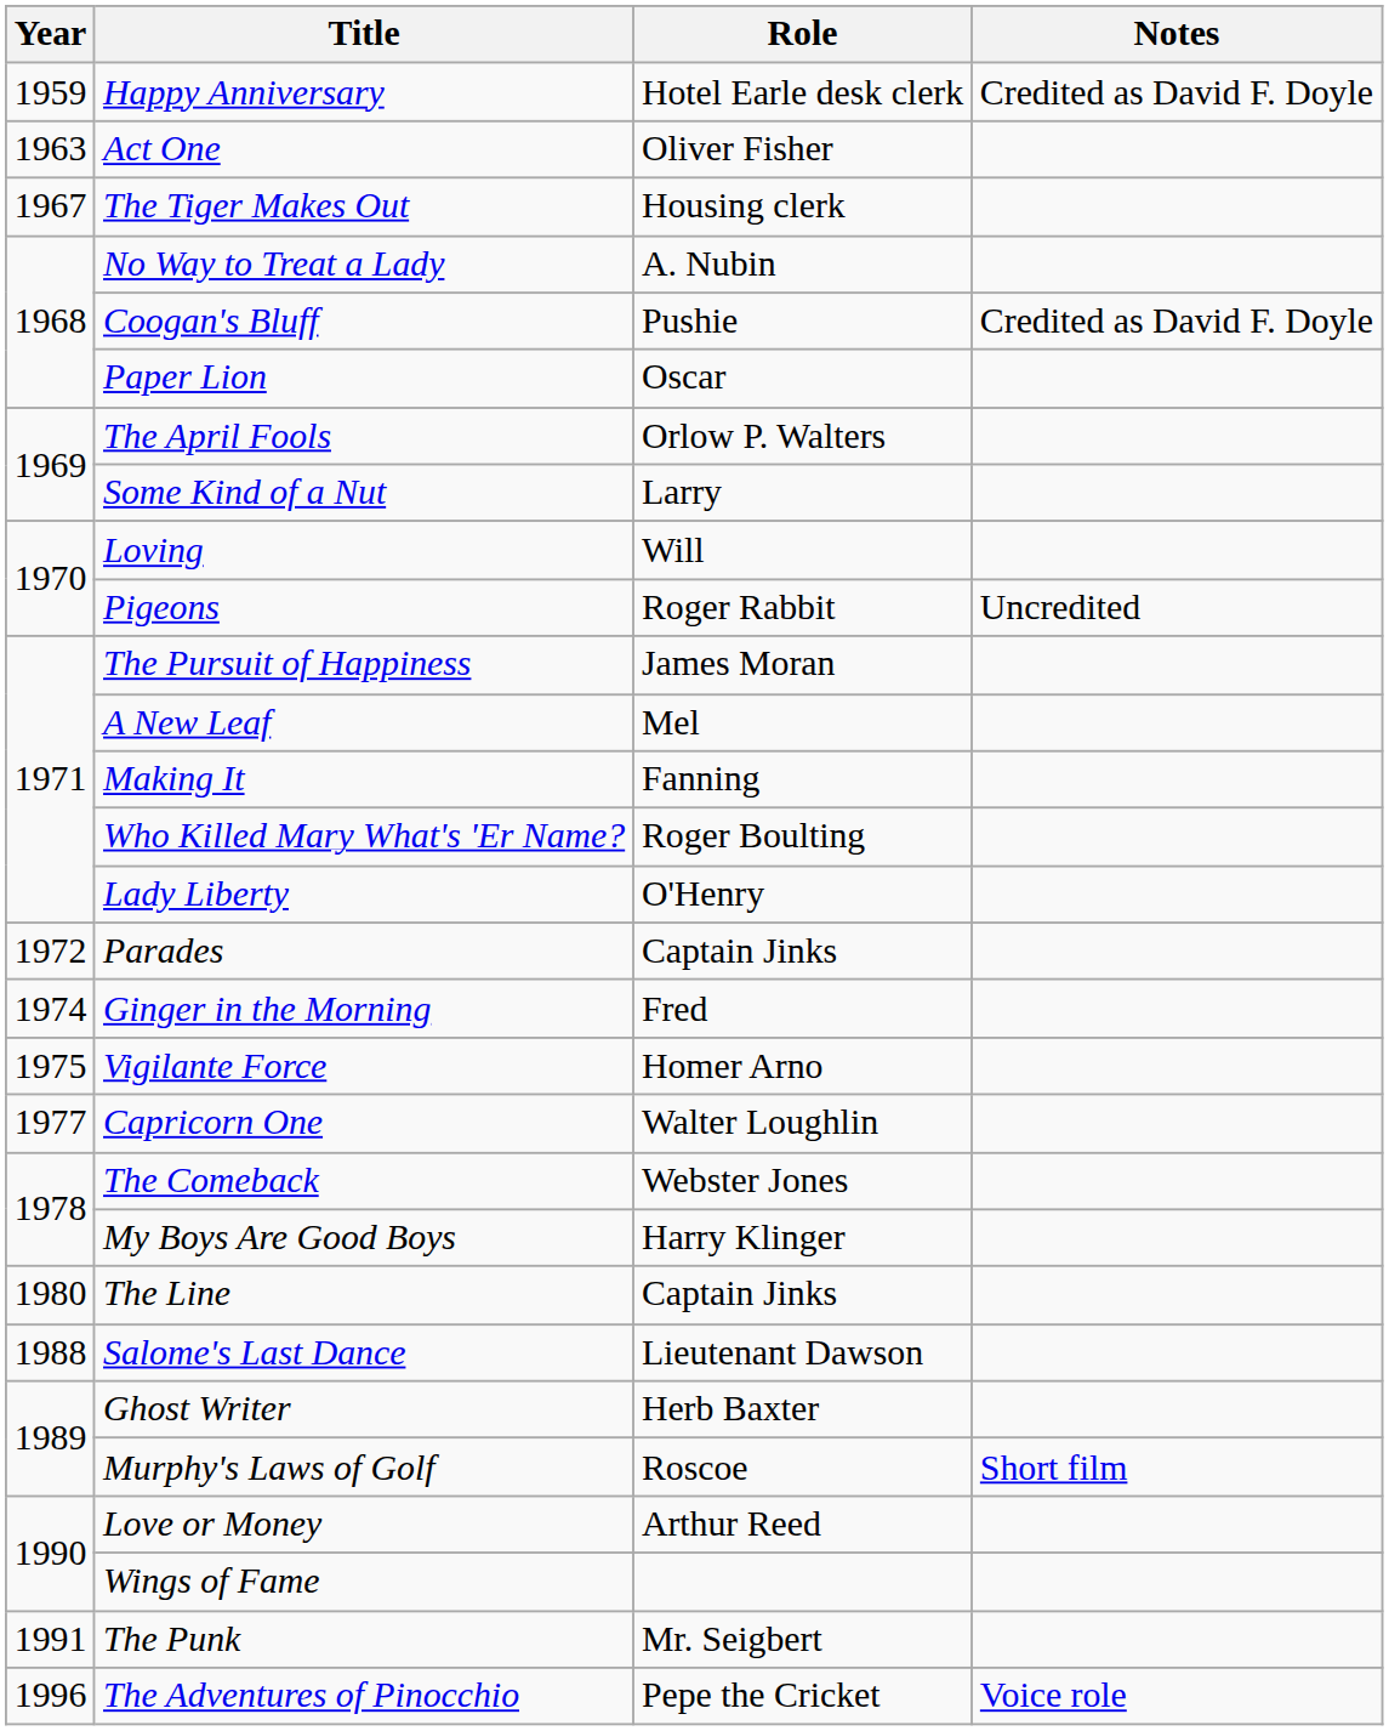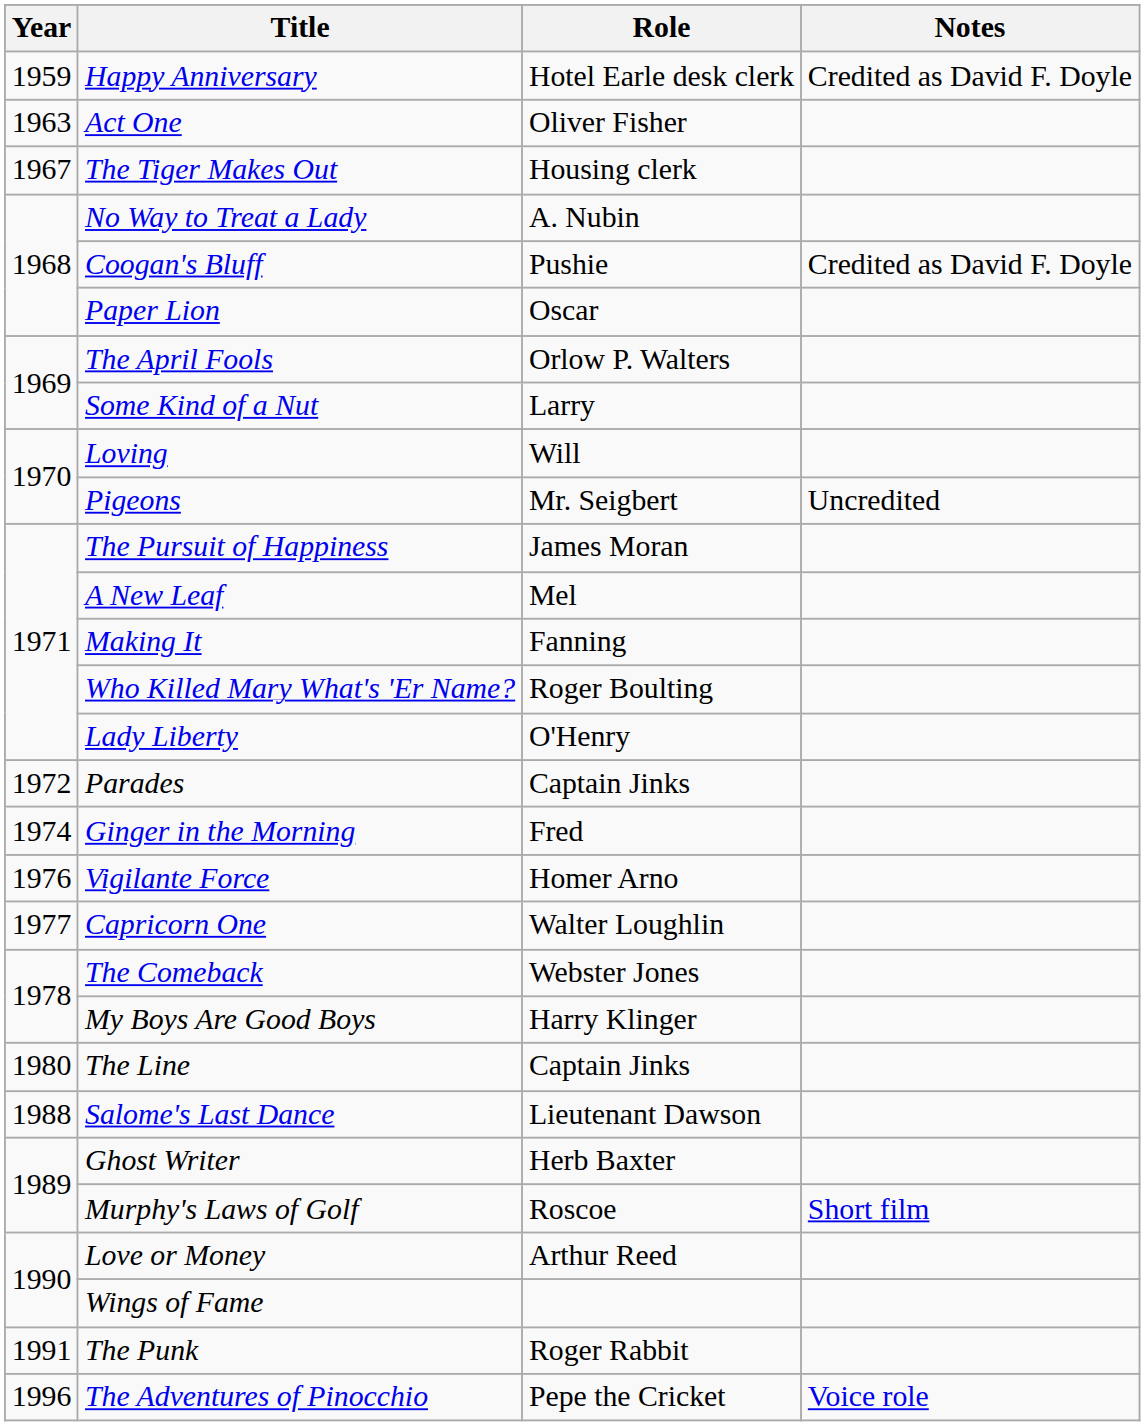Pigeons | Role: Roger Rabbit -> Mr. Seigbert
Vigilante Force | Year: 1975 -> 1976
The Punk | Role: Mr. Seigbert -> Roger Rabbit
